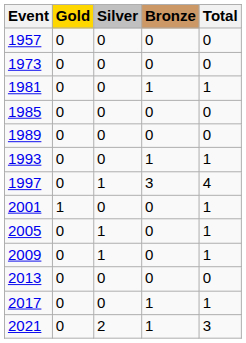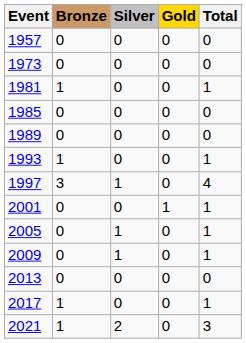columns swapped: Gold <-> Bronze
